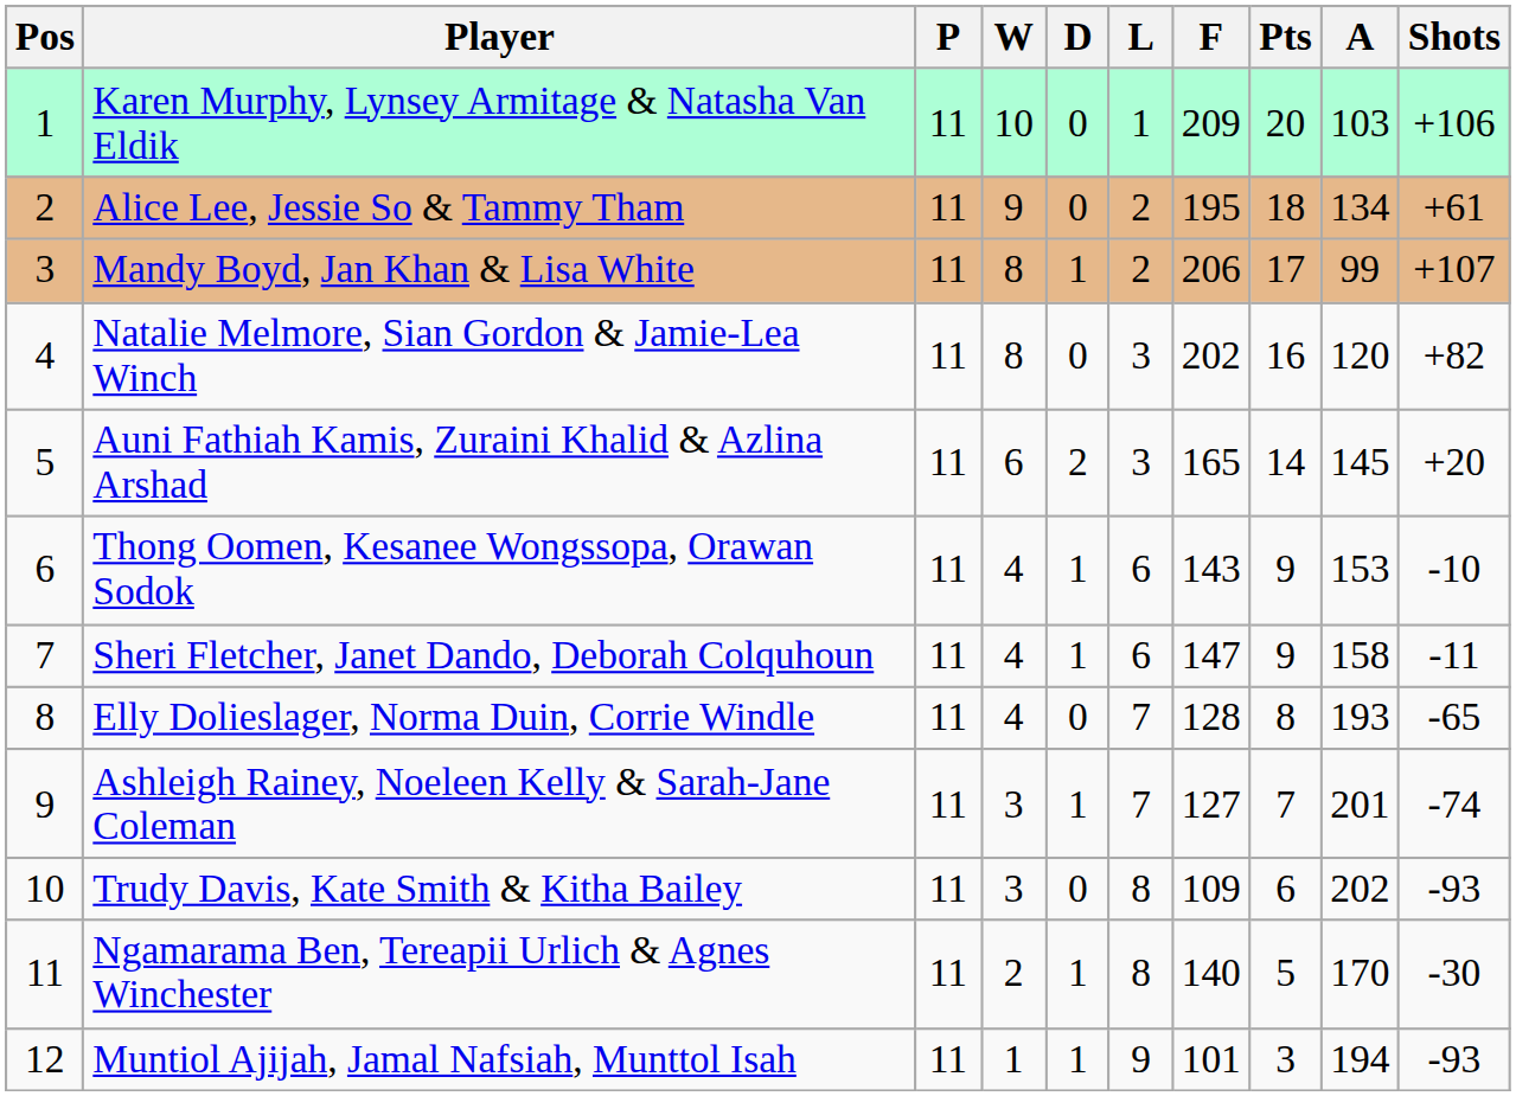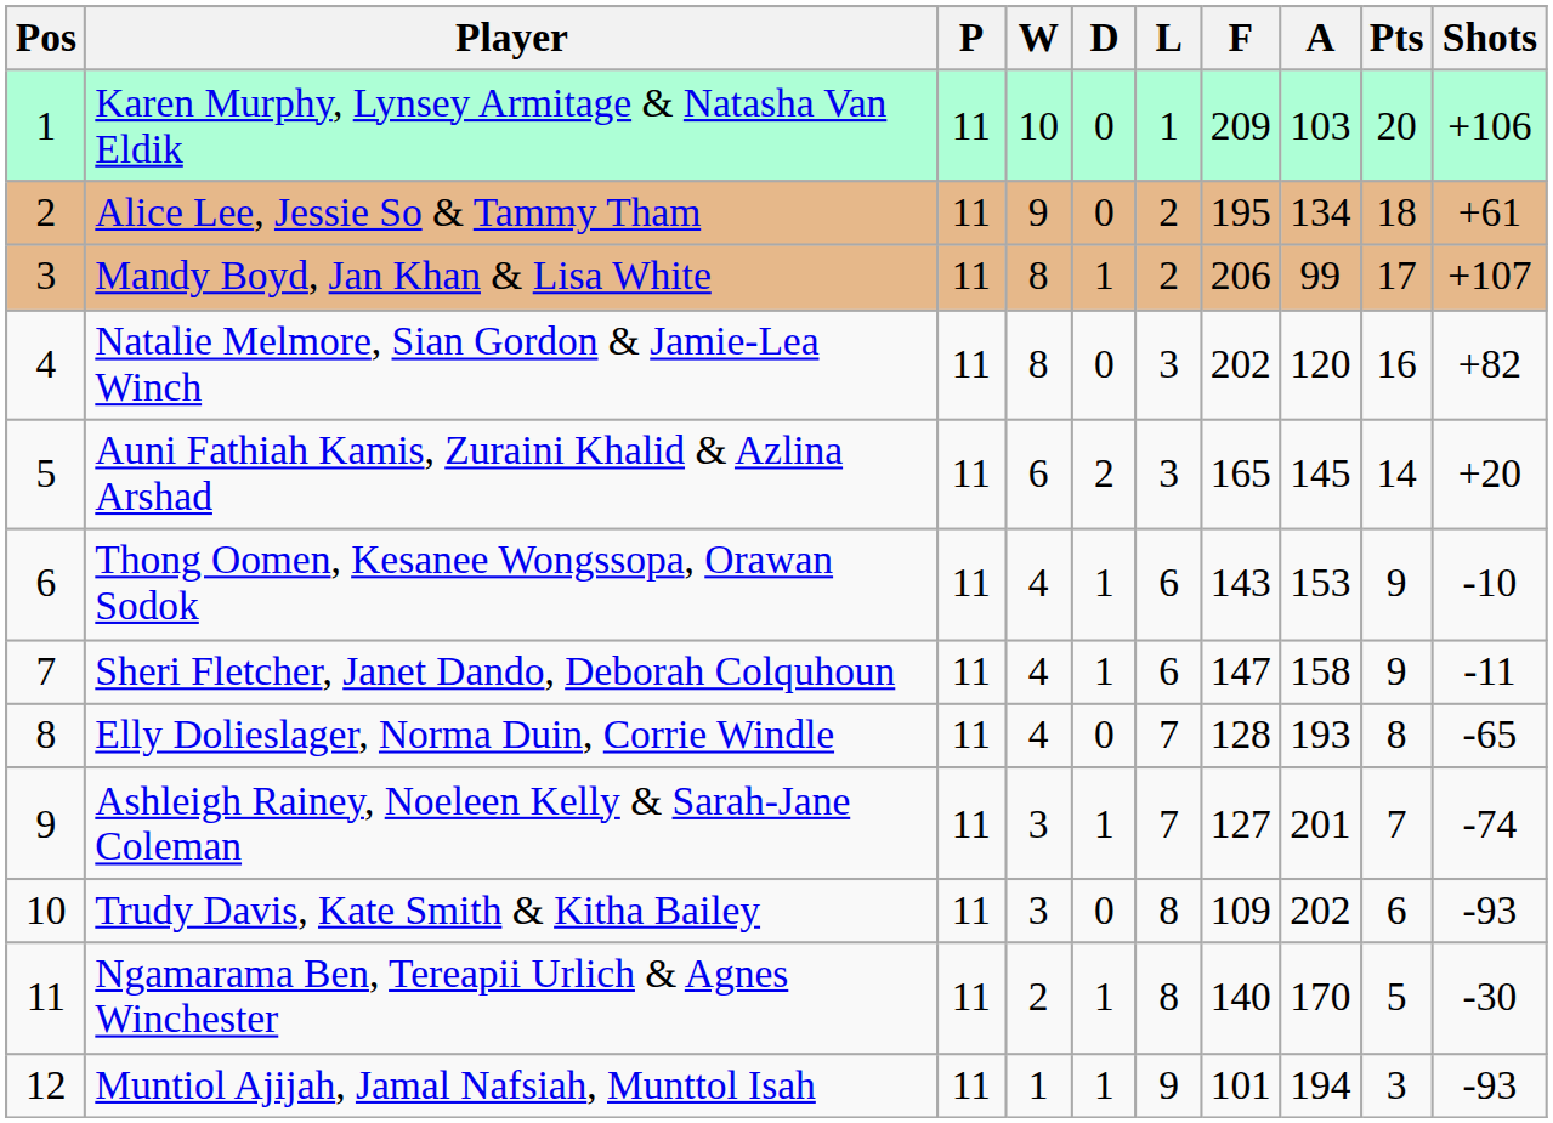columns swapped: A <-> Pts
